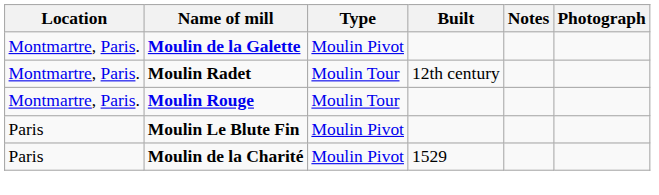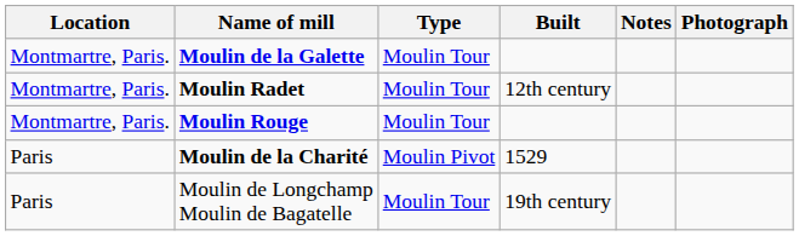Moulin de la Galette | Type: Moulin Pivot -> Moulin Tour
- row: Paris | Moulin Le Blute Fin | Moulin Pivot
+ row: Paris | Moulin de Longchamp Moulin de Bagatelle | Moulin Tour | 19th century
